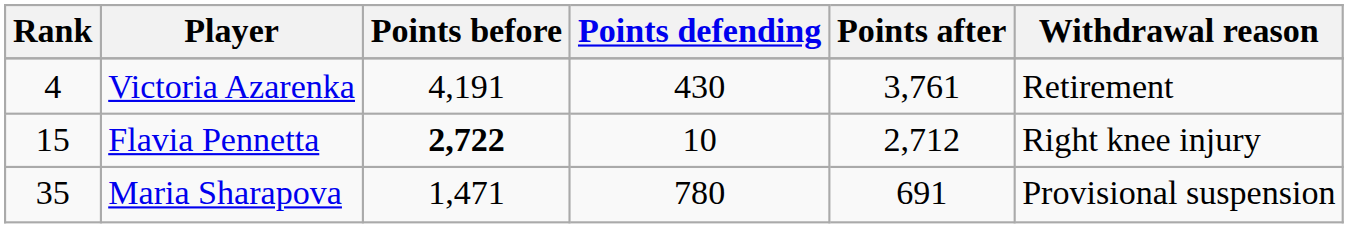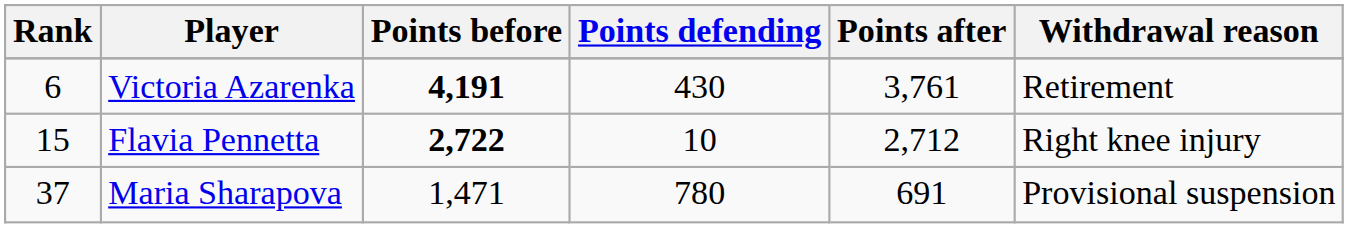Victoria Azarenka | Rank: 4 -> 6
Victoria Azarenka | Points before: normal -> bold
Maria Sharapova | Rank: 35 -> 37
